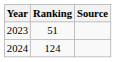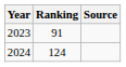2023 | Ranking: 51 -> 91
